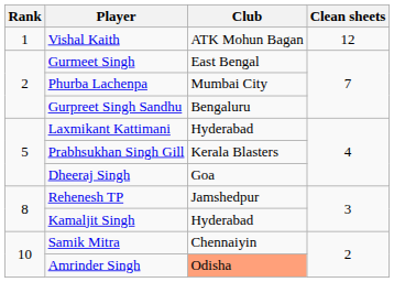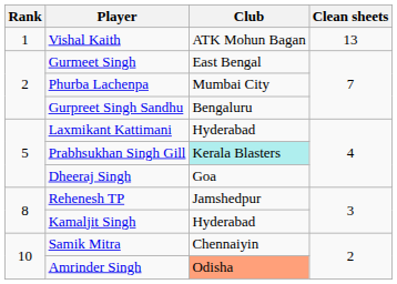Vishal Kaith | Clean sheets: 12 -> 13
Prabhsukhan Singh Gill | Club: no background -> paleturquoise background
